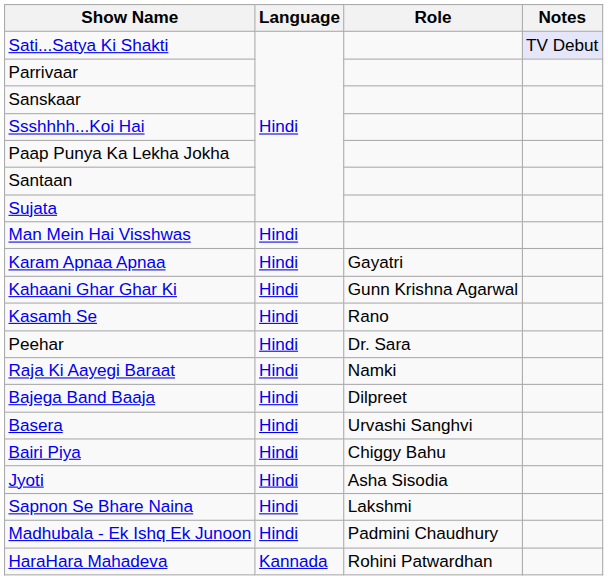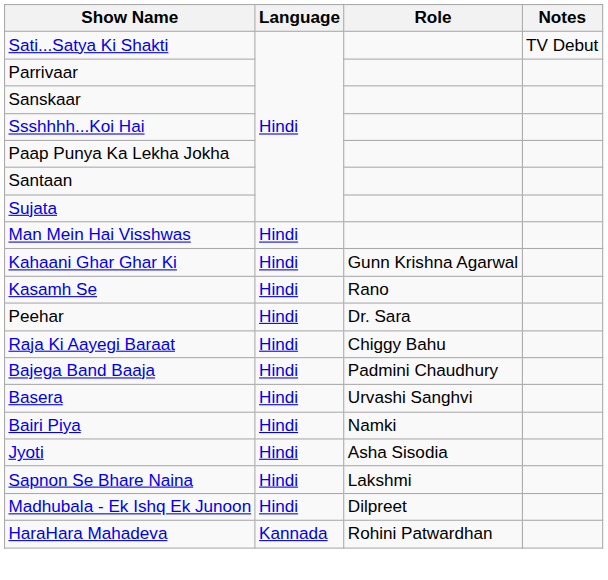Sati...Satya Ki Shakti | Notes: lavender background -> no background
- row: Karam Apnaa Apnaa | Hindi | Gayatri
Raja Ki Aayegi Baraat | Role: Namki -> Chiggy Bahu
Bajega Band Baaja | Role: Dilpreet -> Padmini Chaudhury
Bairi Piya | Role: Chiggy Bahu -> Namki
Madhubala - Ek Ishq Ek Junoon | Role: Padmini Chaudhury -> Dilpreet
